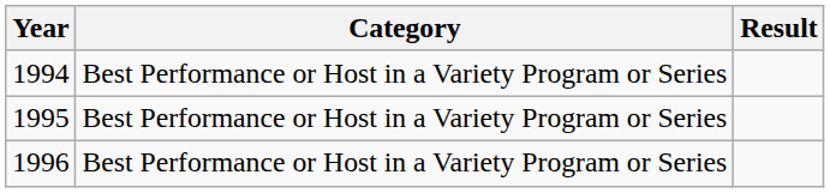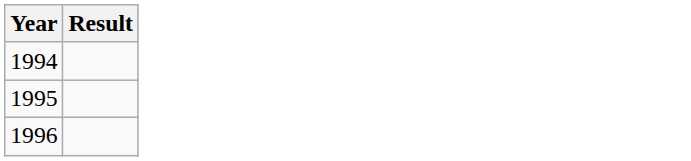- column: Category | Best Performance or Host in a Variety Program or Series | Best Performance or Host in a Variety Program or Series | Best Performance or Host in a Variety Program or Series
